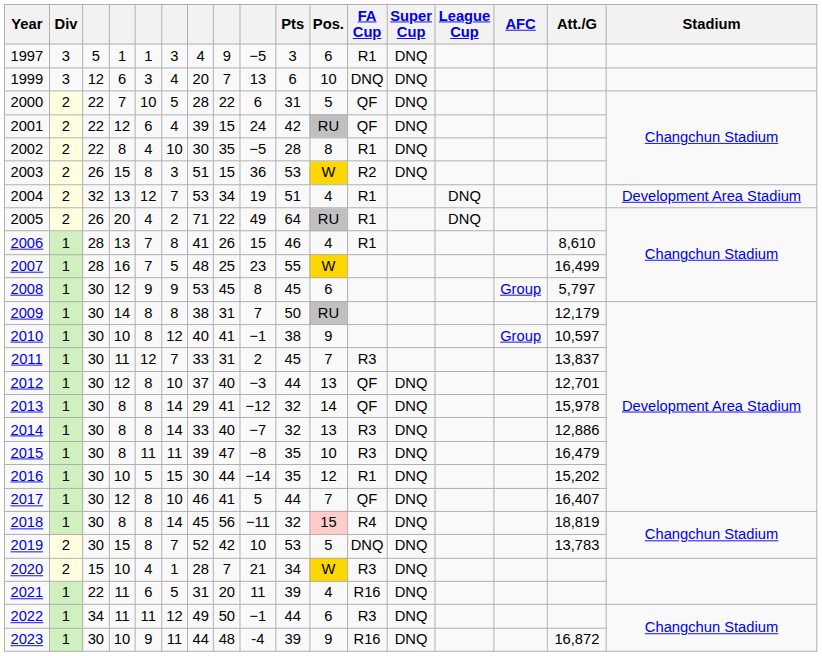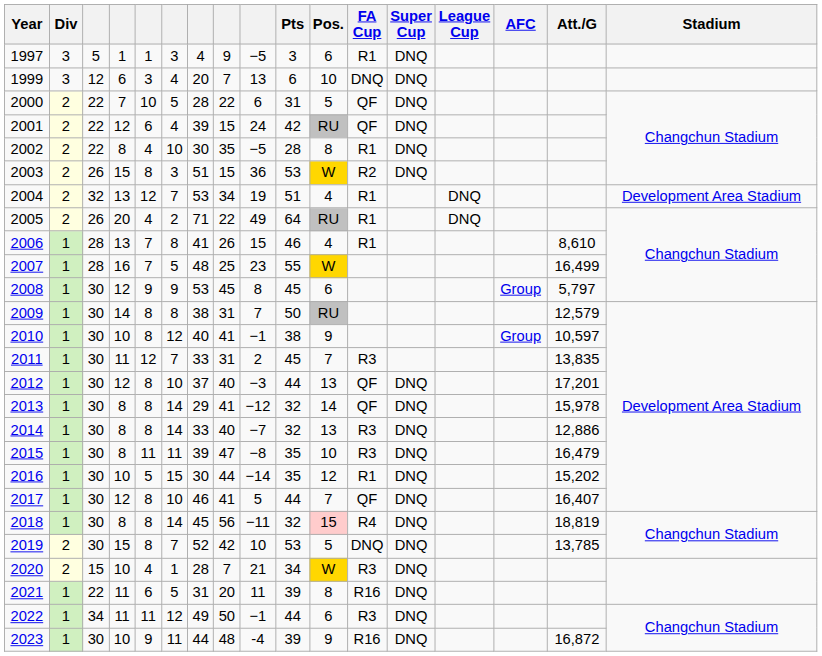2009 | Att./G: 12,179 -> 12,579
2011 | Att./G: 13,837 -> 13,835
2012 | Att./G: 12,701 -> 17,201
2019 | Att./G: 13,783 -> 13,785
2021 | Pos.: 4 -> 8
